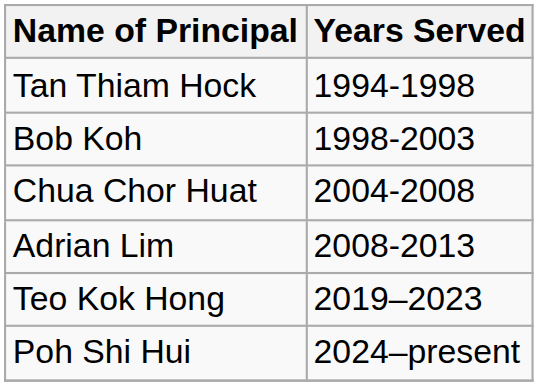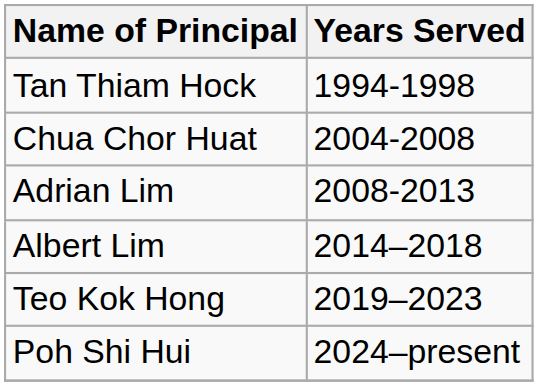- row: Bob Koh | 1998-2003
+ row: Albert Lim | 2014–2018
